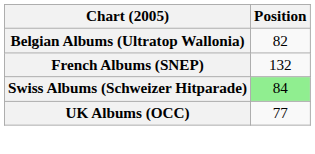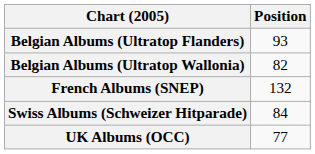+ row: Belgian Albums (Ultratop Flanders) | 93
Swiss Albums (Schweizer Hitparade) | Position: lightgreen background -> no background
